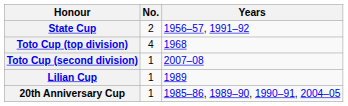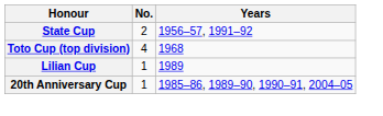- row: Toto Cup (second division) | 1 | 2007–08
